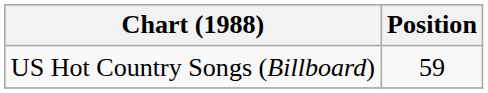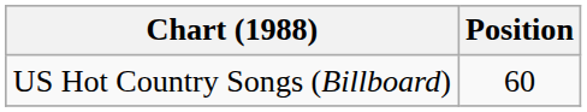US Hot Country Songs (Billboard) | Position: 59 -> 60
